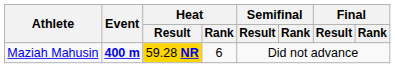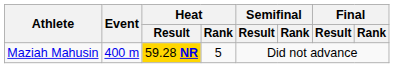Maziah Mahusin | Event: bold -> normal
Maziah Mahusin | Heat / Rank: 6 -> 5
